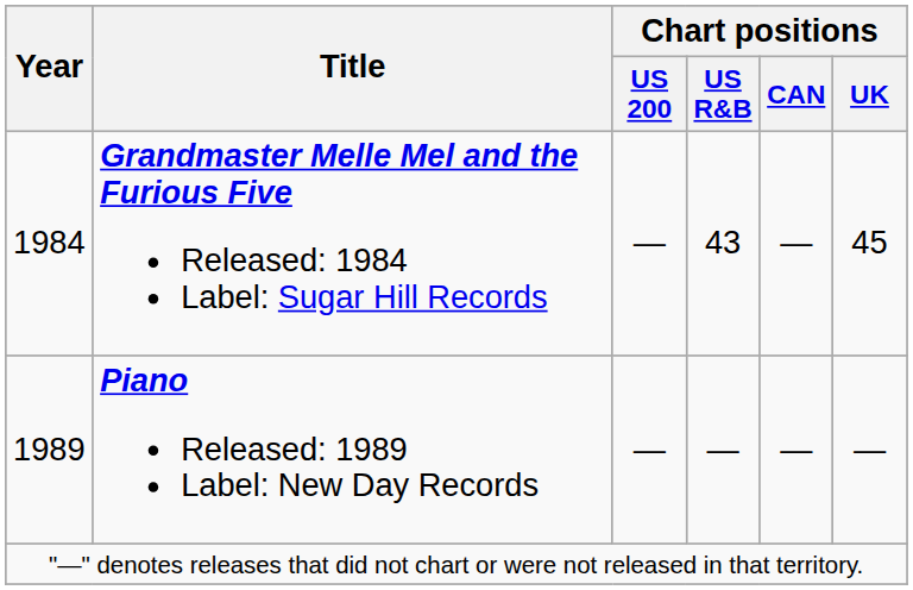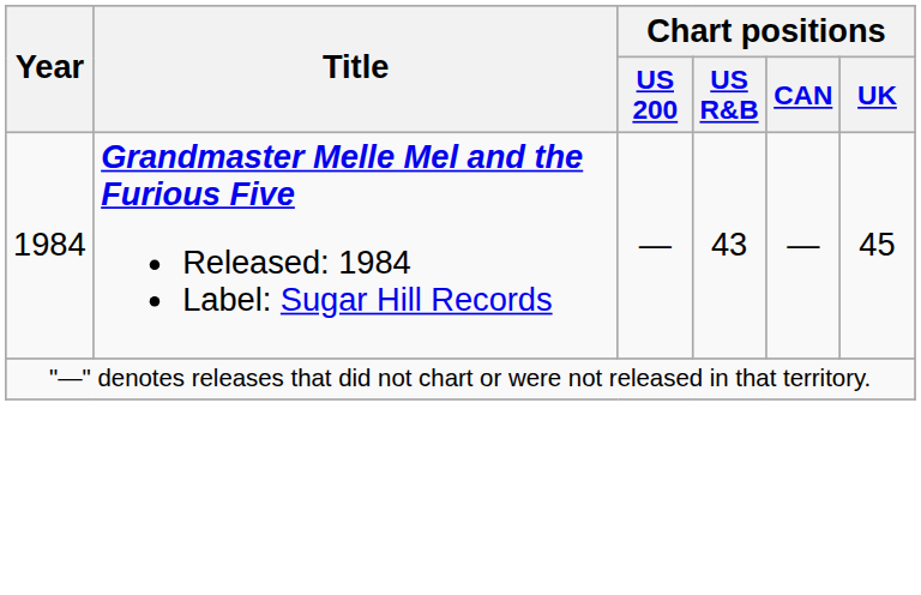- row: 1989 | Piano Released: 1989 Label: New Day Records | — | — | — | —
